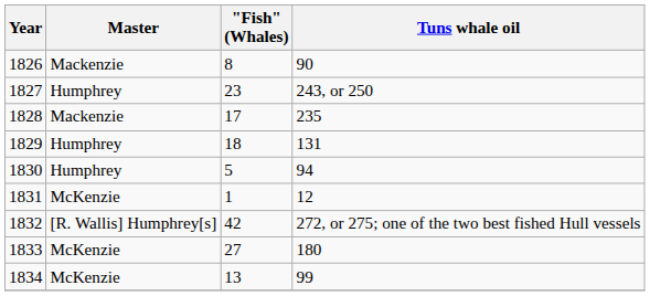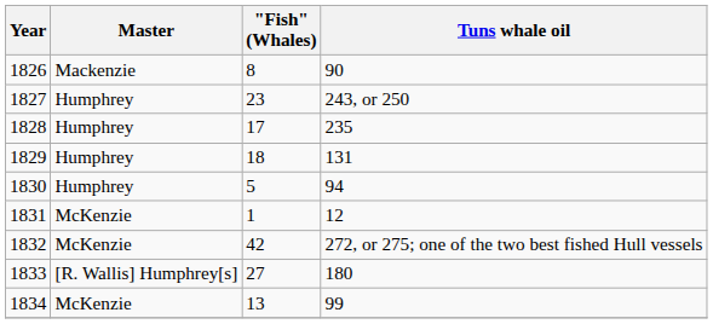1828 | Master: Mackenzie -> Humphrey
1832 | Master: [R. Wallis] Humphrey[s] -> McKenzie
1833 | Master: McKenzie -> [R. Wallis] Humphrey[s]
